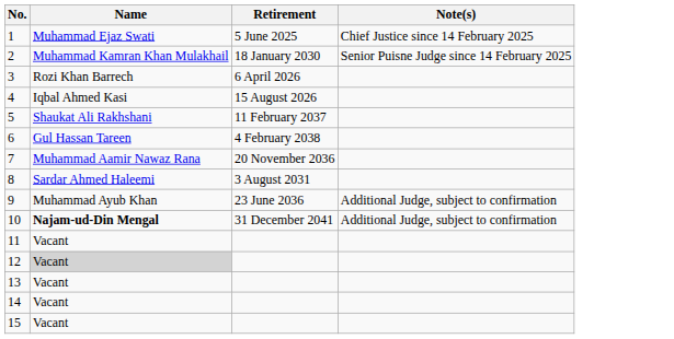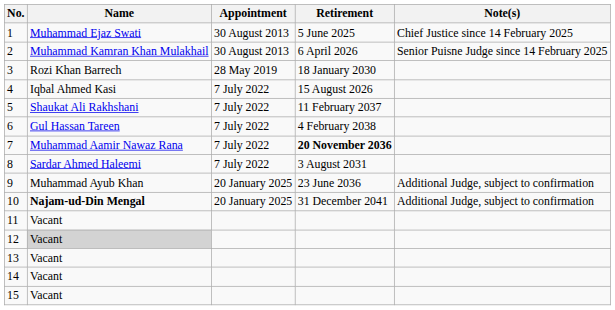+ column: Appointment | 30 August 2013 | 30 August 2013 | 28 May 2019 | 7 July 2022 | 7 July 2022 | 7 July 2022 | 7 July 2022 | 7 July 2022 | 20 January 2025 | 20 January 2025
2 | Retirement: 18 January 2030 -> 6 April 2026
3 | Retirement: 6 April 2026 -> 18 January 2030
7 | Retirement: normal -> bold
